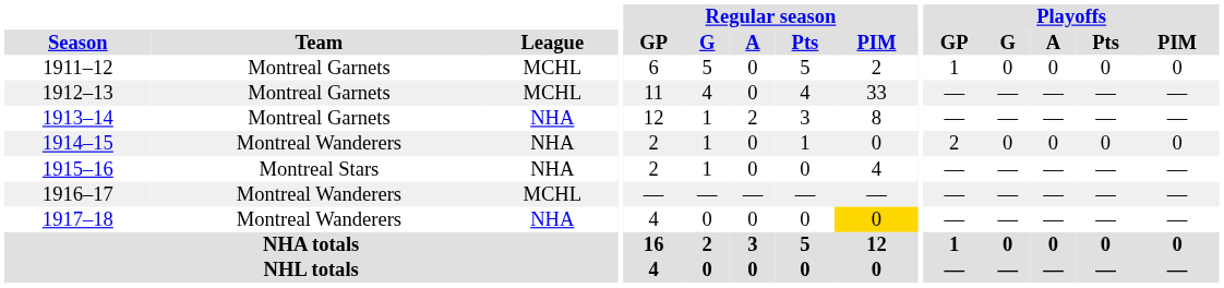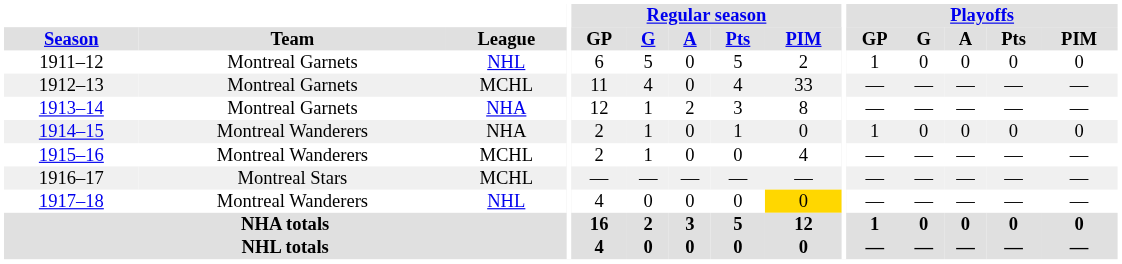1911–12 | League: MCHL -> NHL
1914–15 | Playoffs / GP: 2 -> 1
1915–16 | Team: Montreal Stars -> Montreal Wanderers
1915–16 | League: NHA -> MCHL
1916–17 | Team: Montreal Wanderers -> Montreal Stars
1917–18 | League: NHA -> NHL
